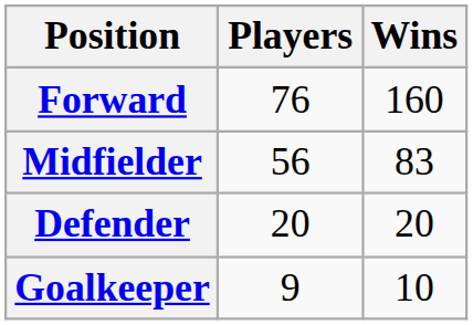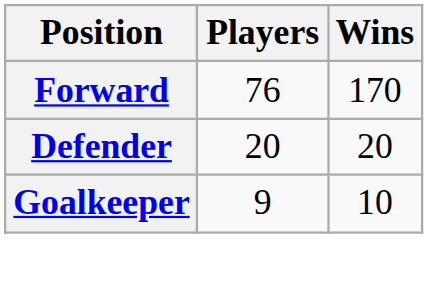Forward | Wins: 160 -> 170
- row: Midfielder | 56 | 83
